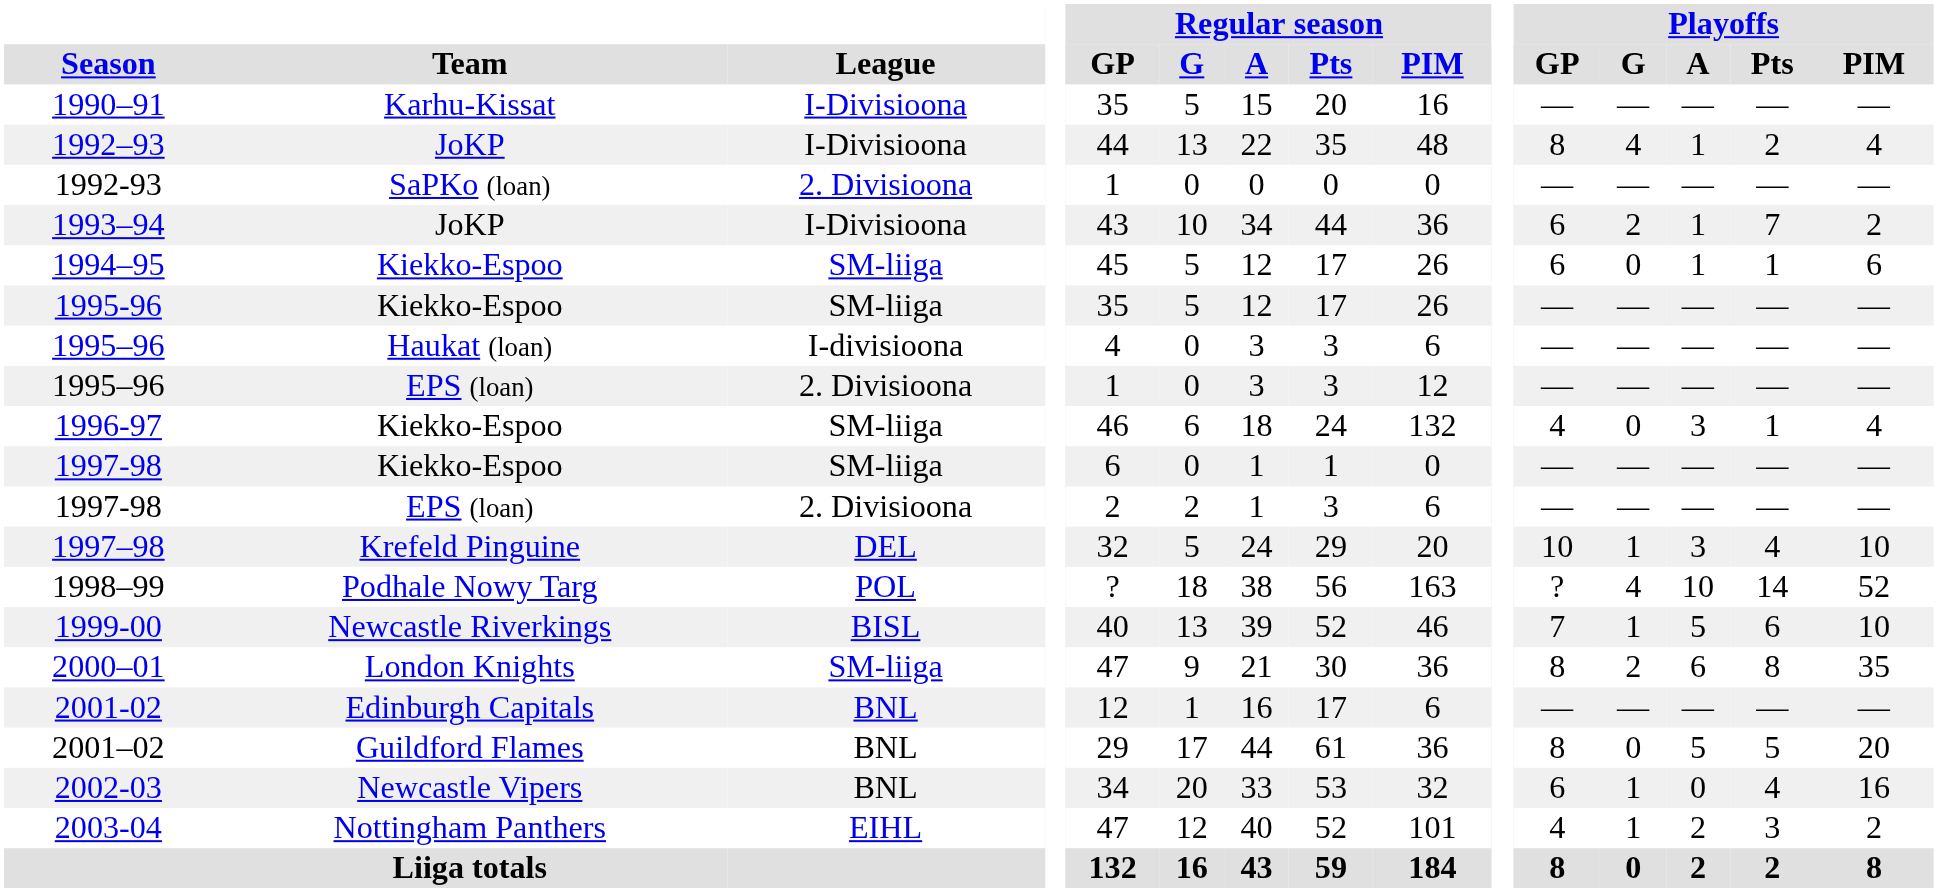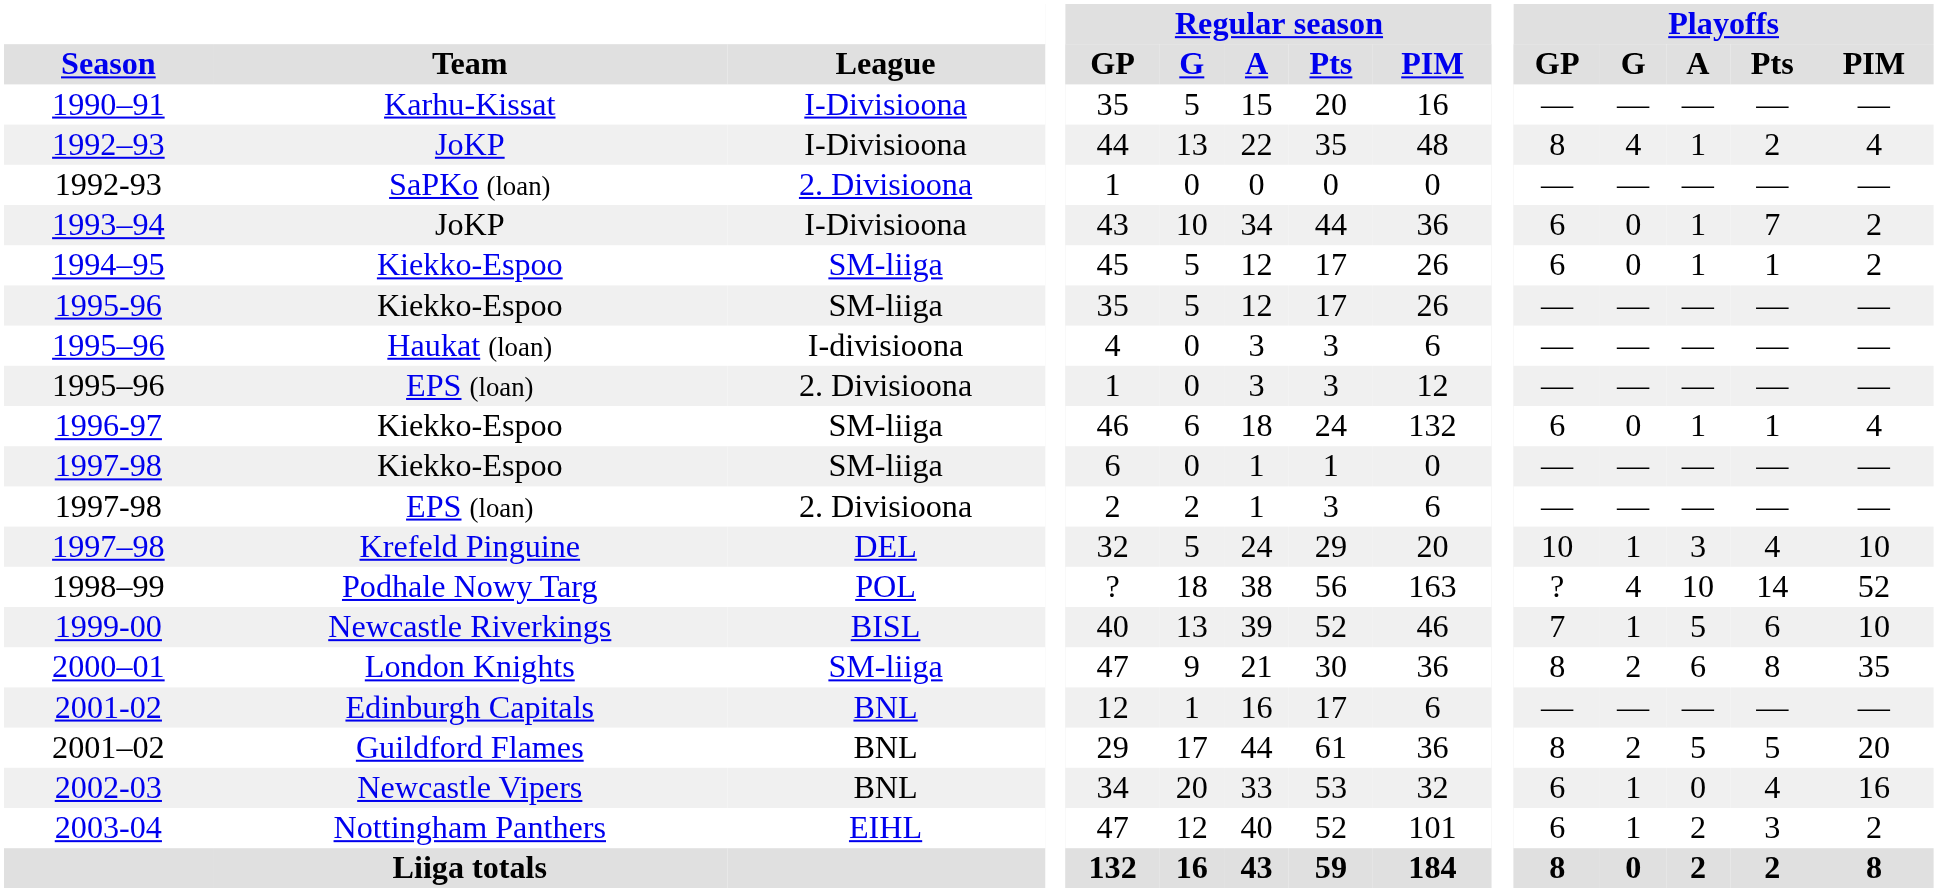1993–94 | Playoffs / G: 2 -> 0
1994–95 | Playoffs / PIM: 6 -> 2
1996-97 | Playoffs / GP: 4 -> 6
1996-97 | Playoffs / A: 3 -> 1
2001–02 | Playoffs / G: 0 -> 2
2003-04 | Playoffs / GP: 4 -> 6
